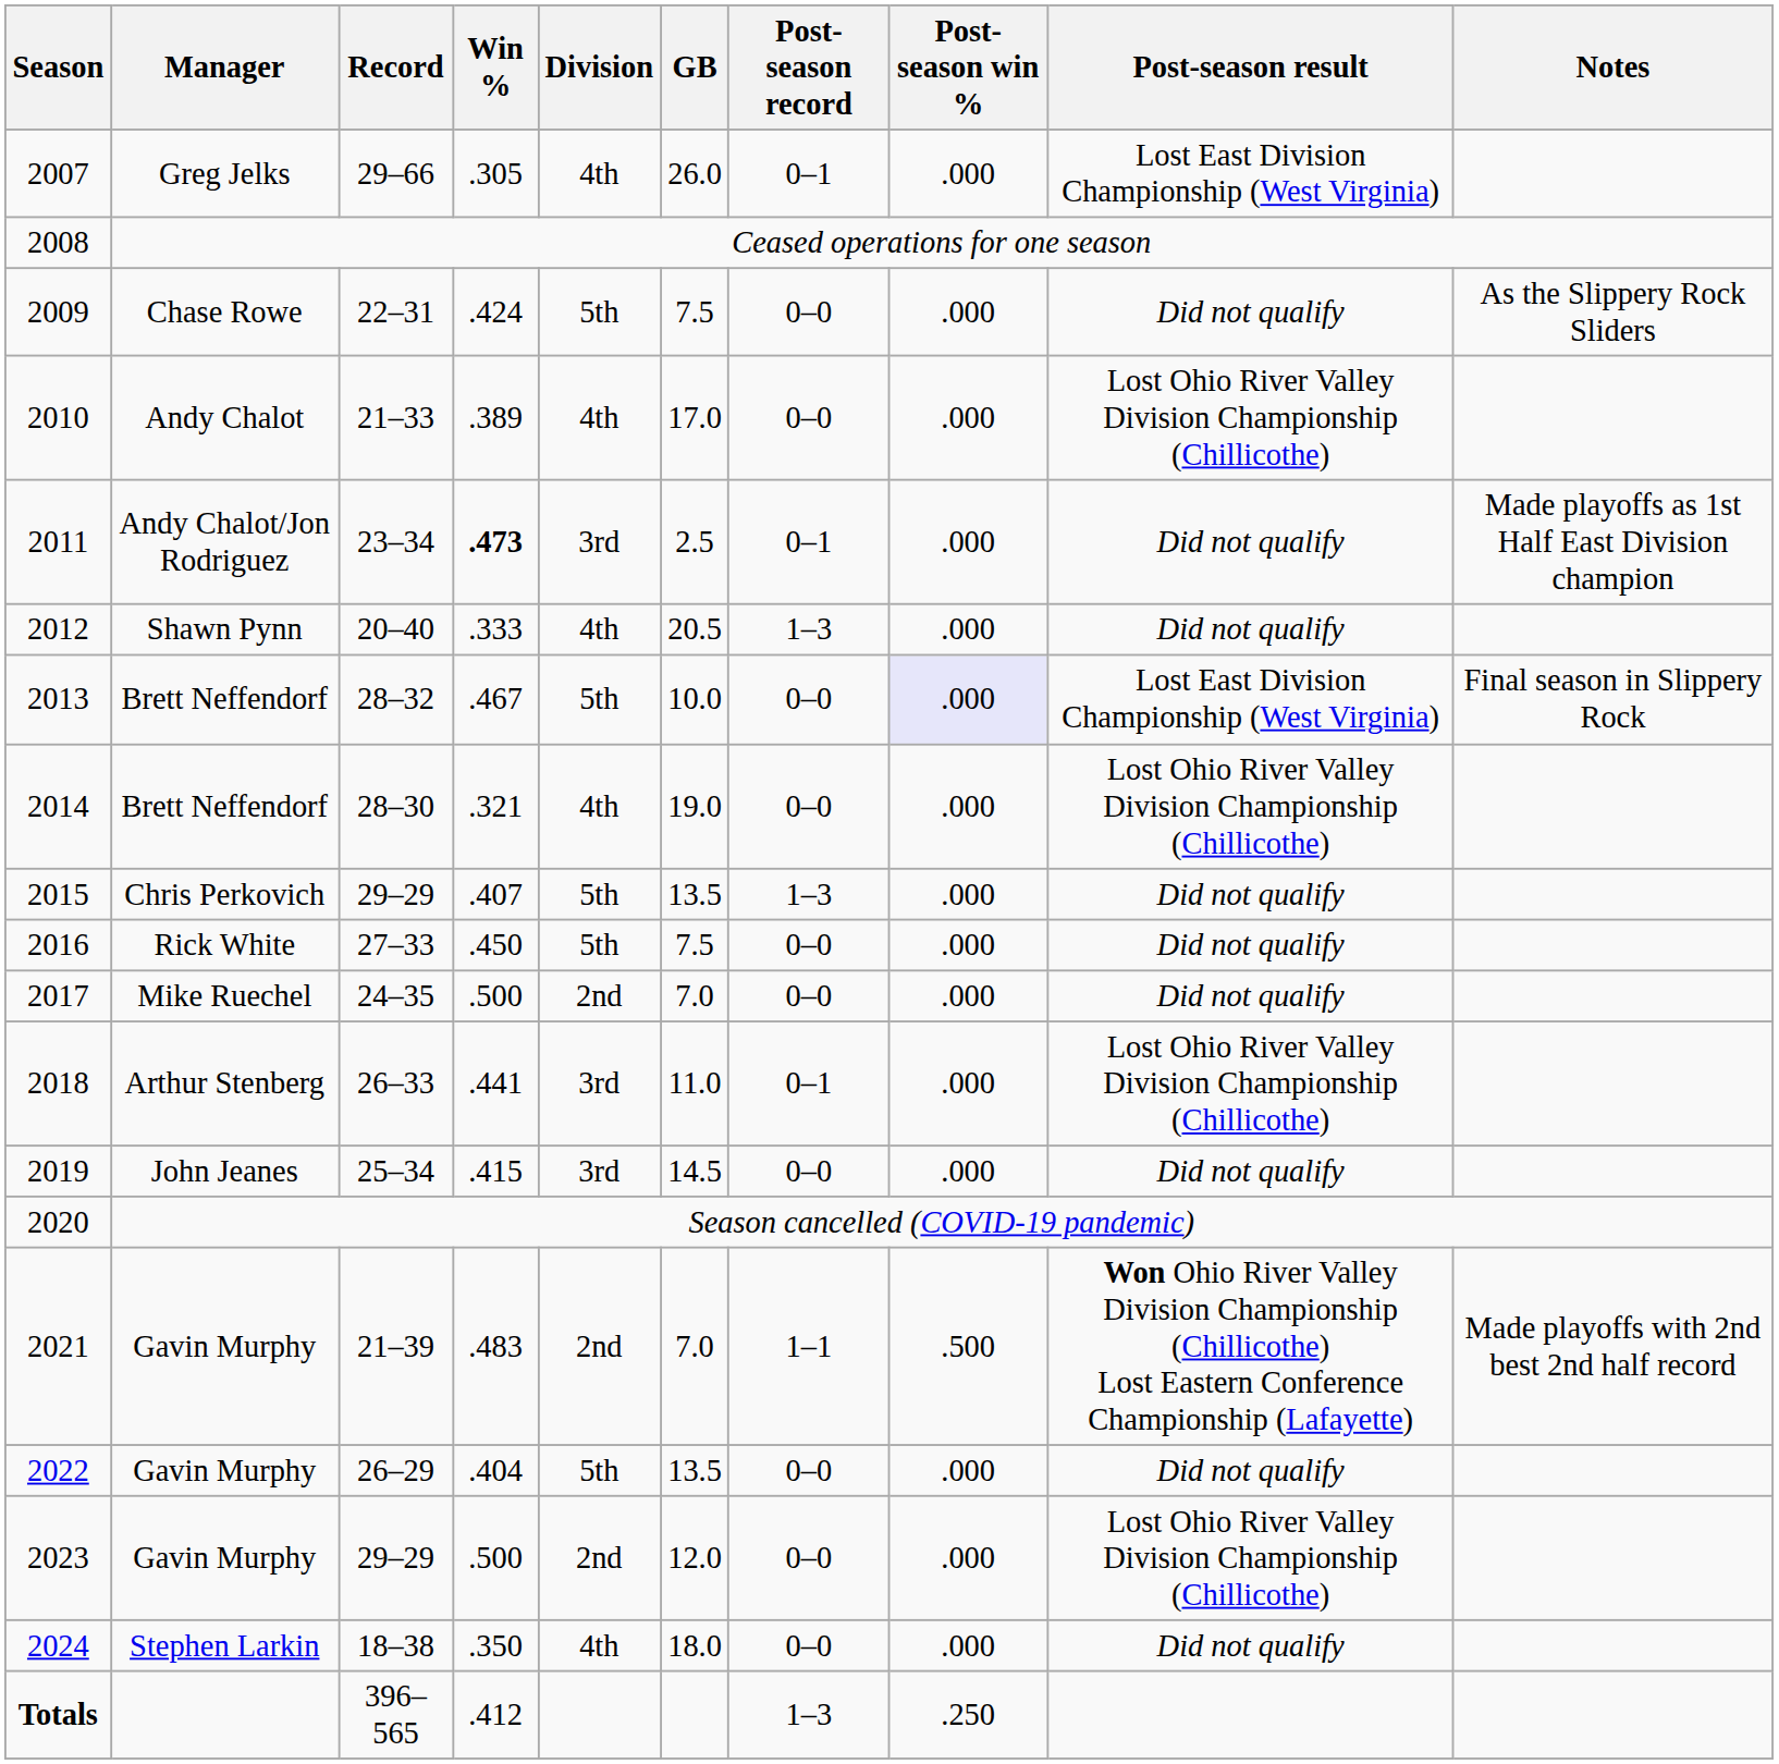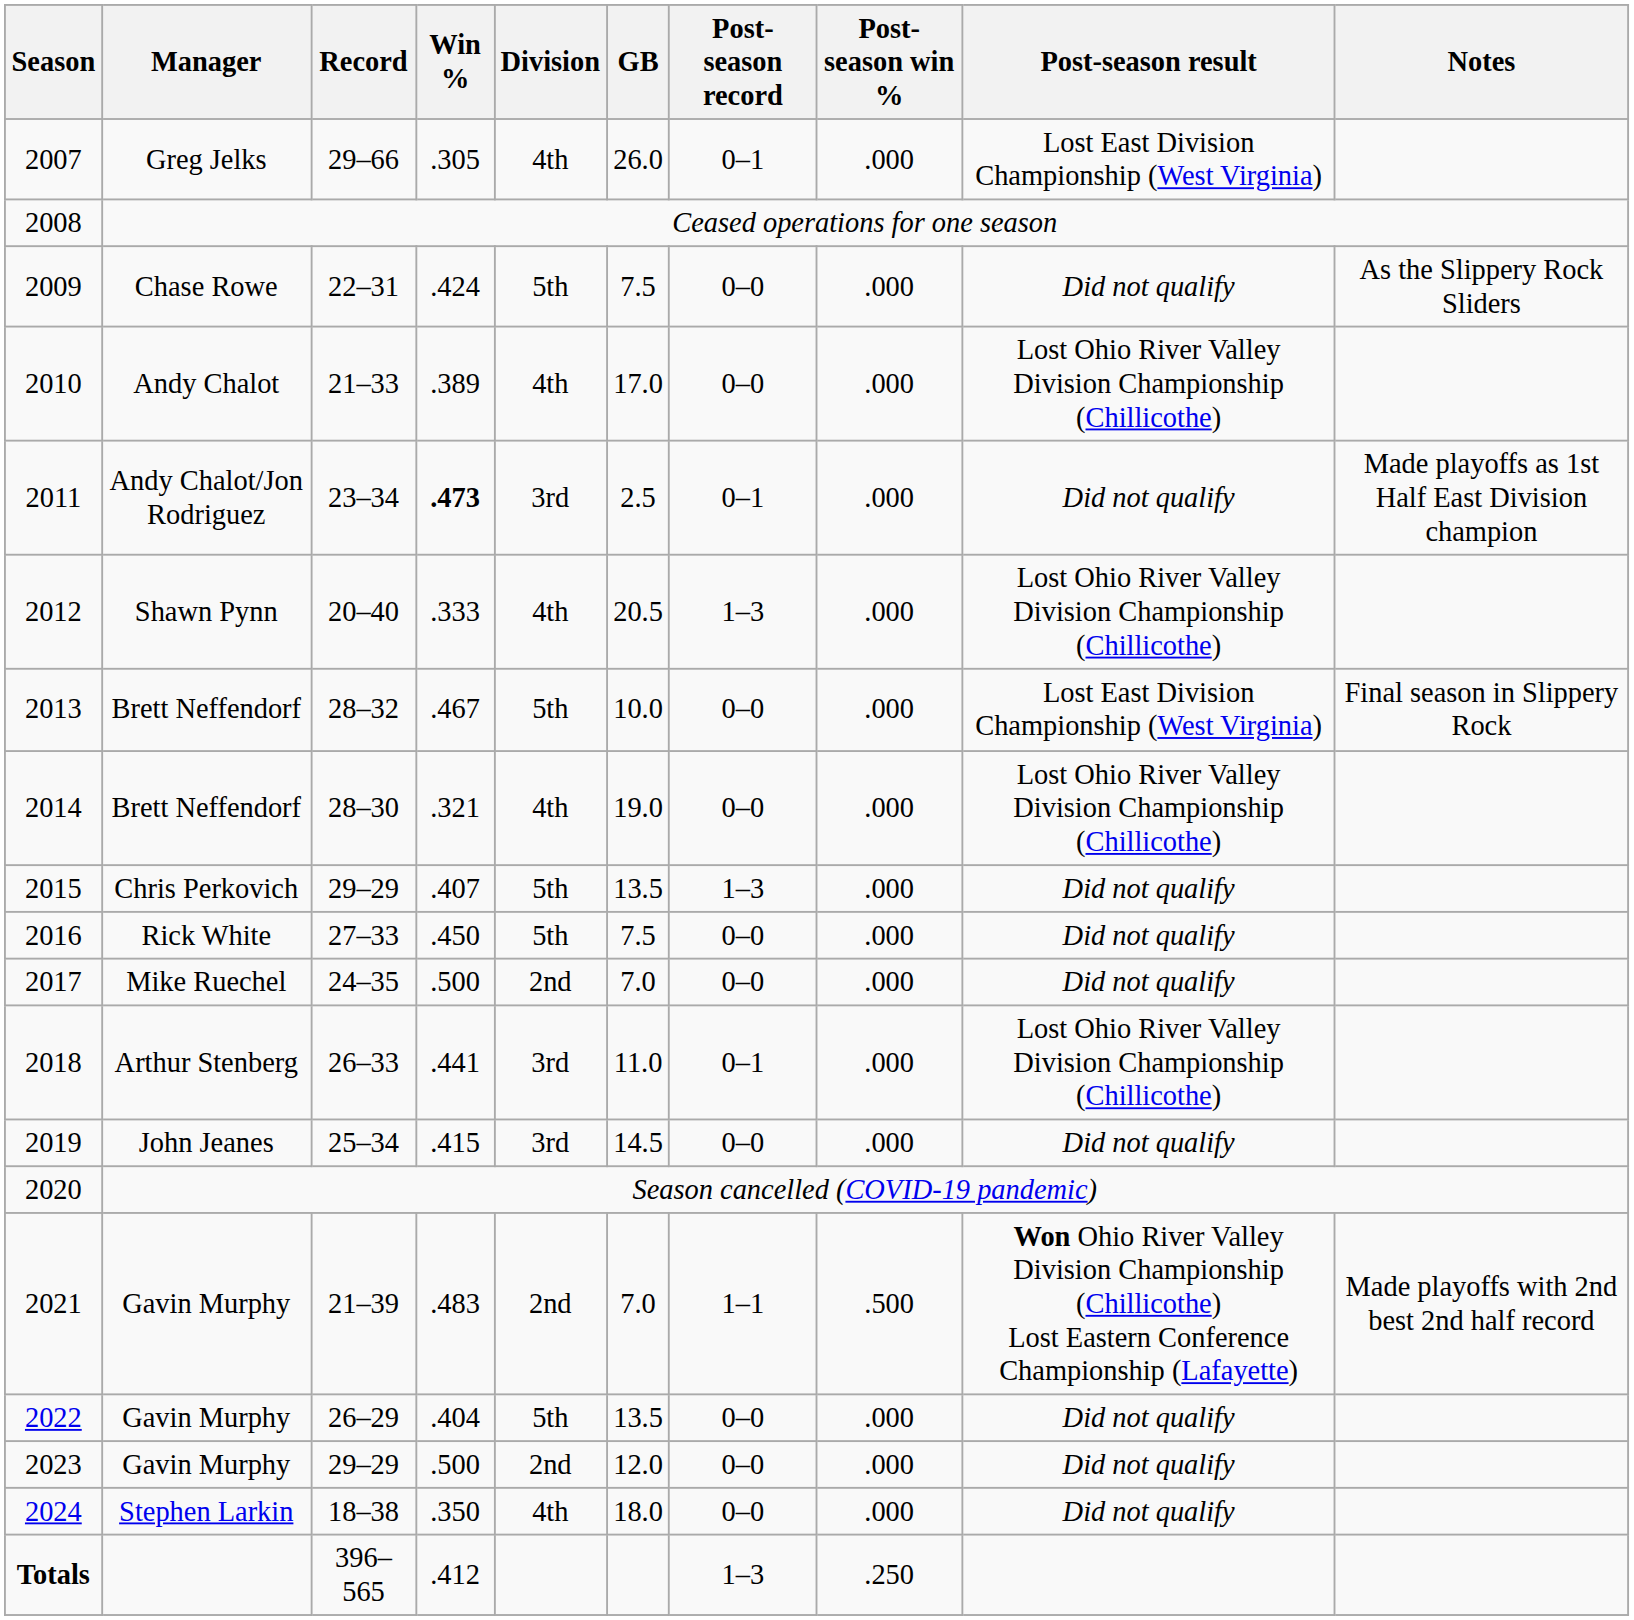2012 | Post-season result: Did not qualify -> Lost Ohio River Valley Division Championship (Chillicothe)
2013 | Post-season win %: lavender background -> no background
2023 | Post-season result: Lost Ohio River Valley Division Championship (Chillicothe) -> Did not qualify
